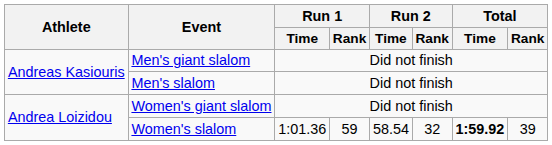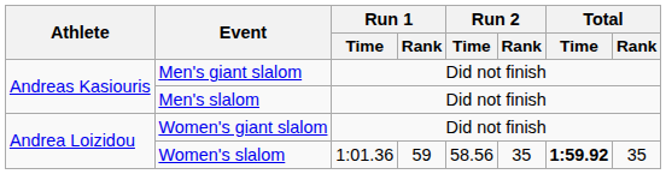Women's slalom | Run 2 / Time: 58.54 -> 58.56
Women's slalom | Run 2 / Rank: 32 -> 35
Women's slalom | Total / Rank: 39 -> 35
